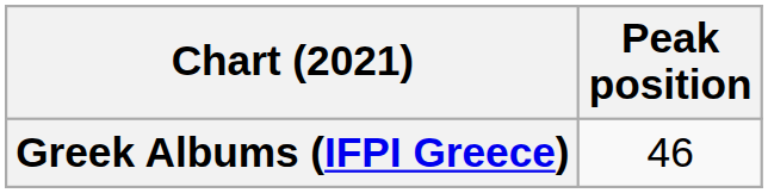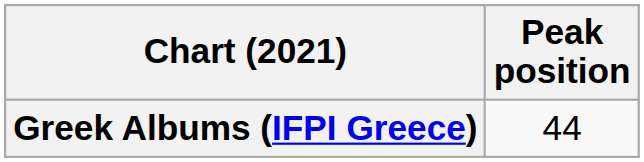Greek Albums (IFPI Greece) | Peak position: 46 -> 44
